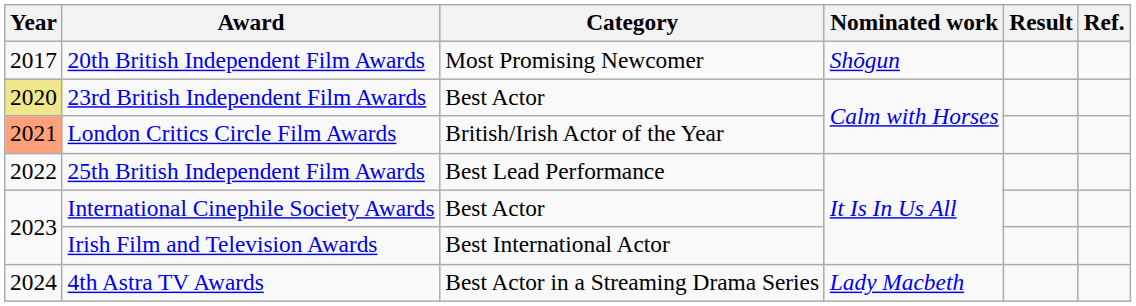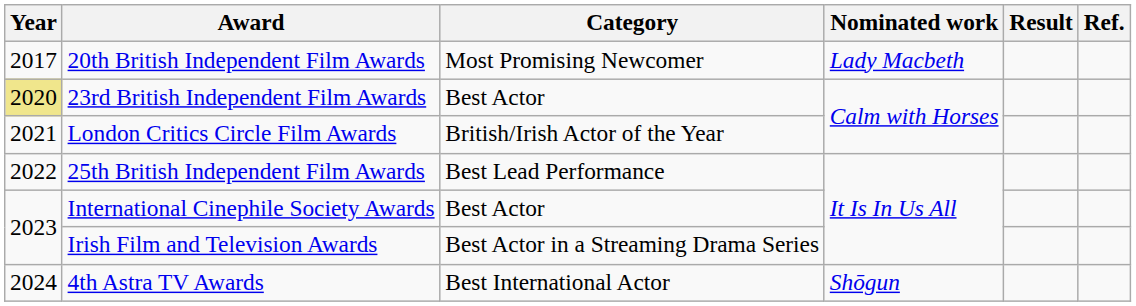20th British Independent Film Awards | Nominated work: Shōgun -> Lady Macbeth
London Critics Circle Film Awards | Year: lightsalmon background -> no background
Irish Film and Television Awards | Category: Best International Actor -> Best Actor in a Streaming Drama Series
4th Astra TV Awards | Category: Best Actor in a Streaming Drama Series -> Best International Actor
4th Astra TV Awards | Nominated work: Lady Macbeth -> Shōgun
